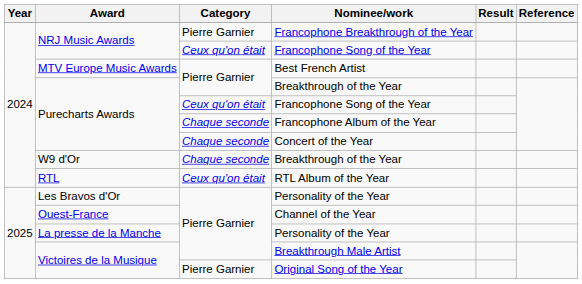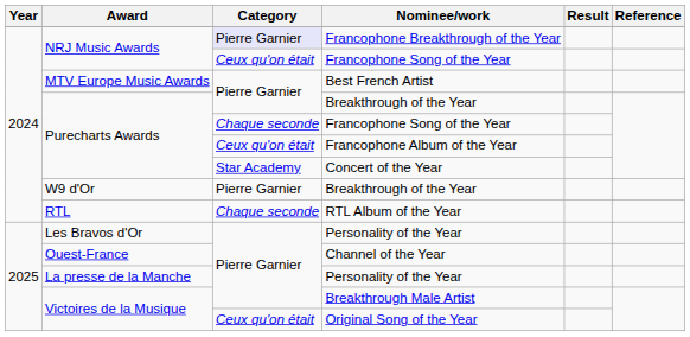Francophone Breakthrough of the Year | Category: no background -> lavender background
Purecharts Awards / Francophone Song of the Year | Category: Ceux qu'on était -> Chaque seconde
Francophone Album of the Year | Category: Chaque seconde -> Ceux qu'on était
Concert of the Year | Category: Chaque seconde -> Star Academy
W9 d'Or / Breakthrough of the Year | Category: Chaque seconde -> Pierre Garnier
RTL Album of the Year | Category: Ceux qu'on était -> Chaque seconde
Original Song of the Year | Category: Pierre Garnier -> Ceux qu'on était
